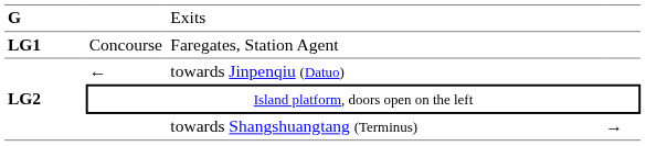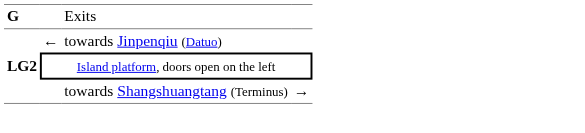- row: LG1 | Concourse | Faregates, Station Agent
